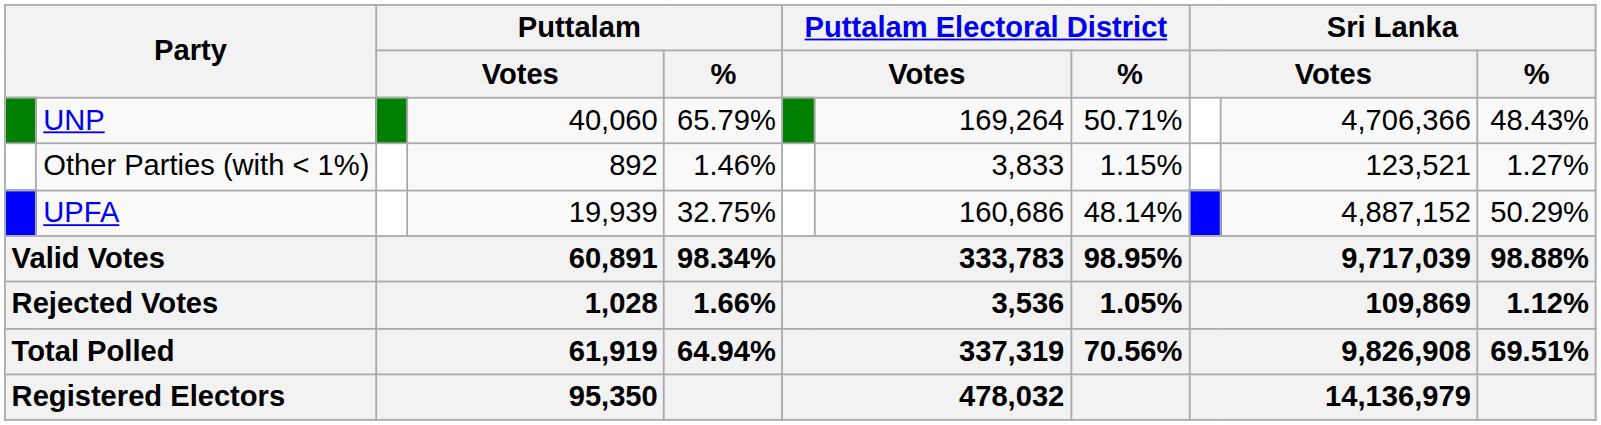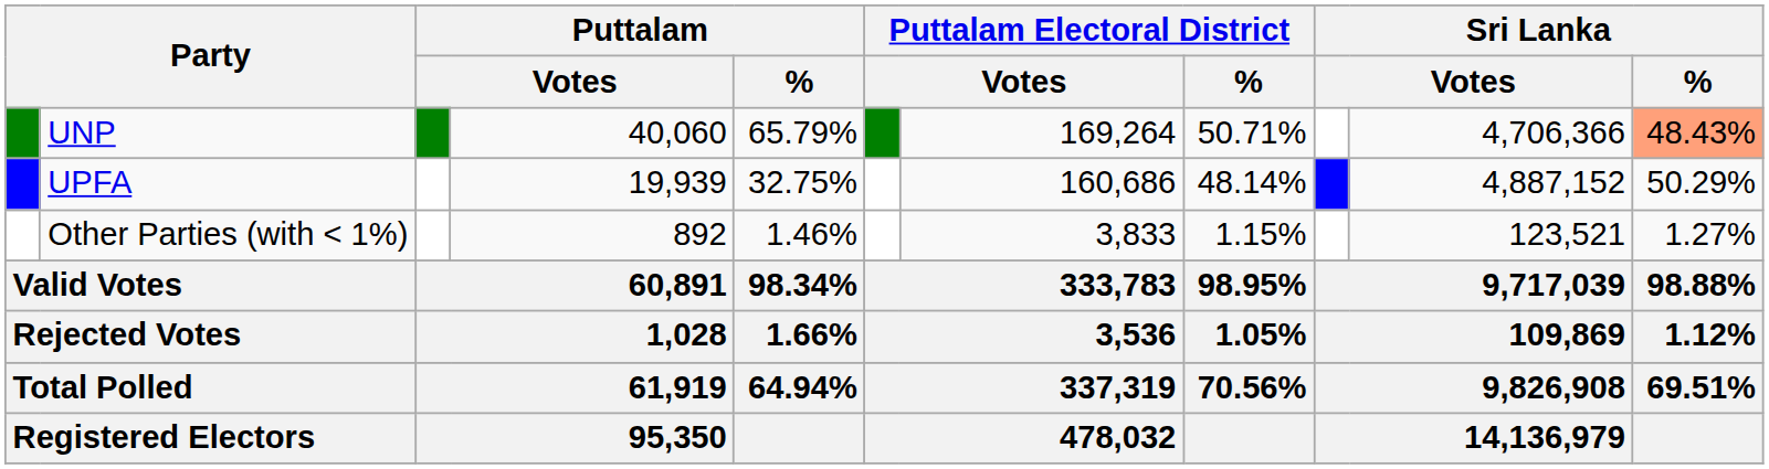UNP | Sri Lanka / %: no background -> lightsalmon background
rows swapped: UPFA <-> Other Parties (with < 1%)
